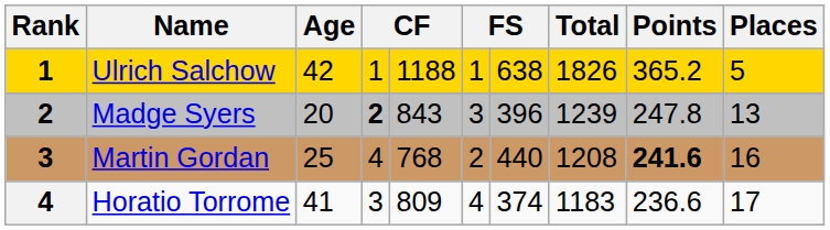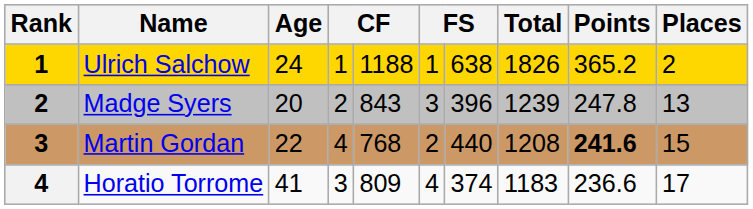Ulrich Salchow | Age: 42 -> 24
Ulrich Salchow | Places: 5 -> 2
Madge Syers | column 4: bold -> normal
Martin Gordan | Age: 25 -> 22
Martin Gordan | Places: 16 -> 15
